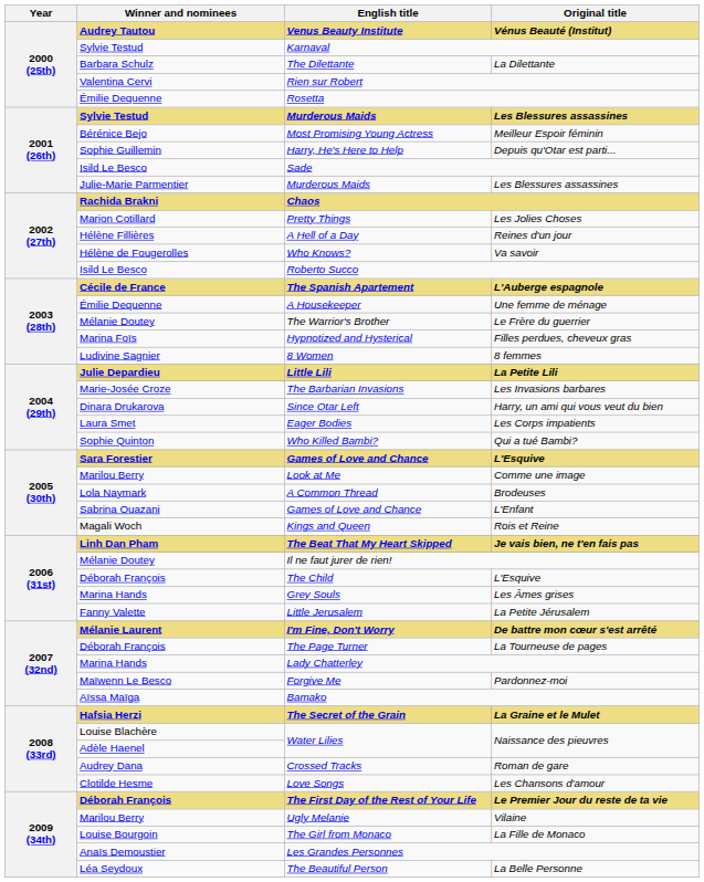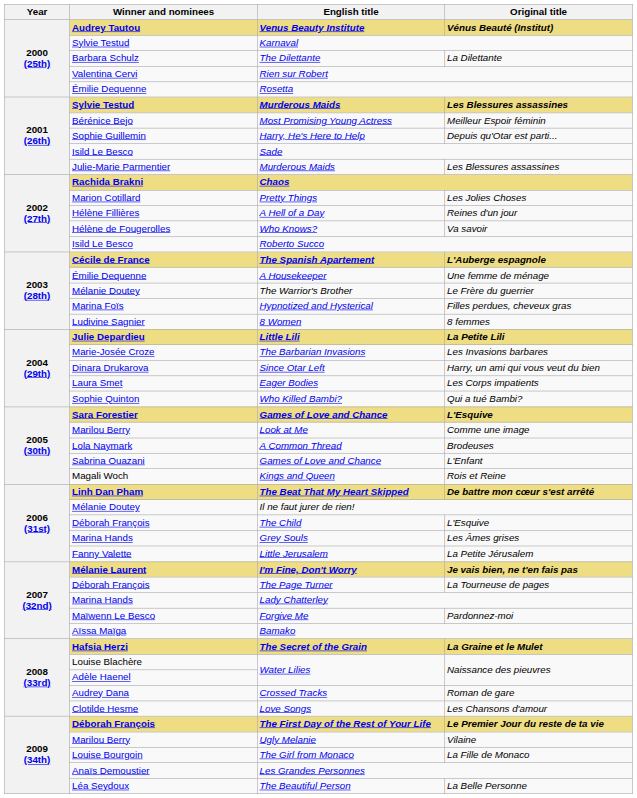The Beat That My Heart Skipped | Original title: Je vais bien, ne t'en fais pas -> De battre mon cœur s'est arrêté
I'm Fine, Don't Worry | Original title: De battre mon cœur s'est arrêté -> Je vais bien, ne t'en fais pas
